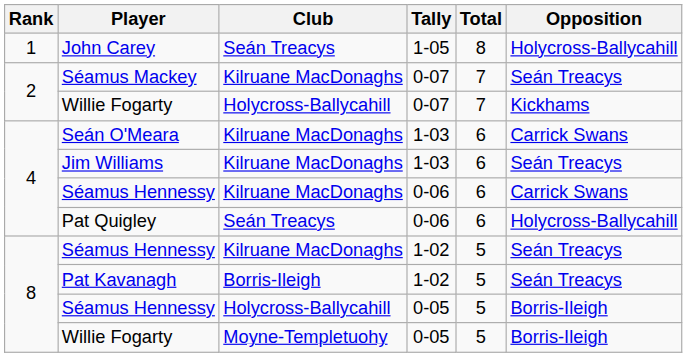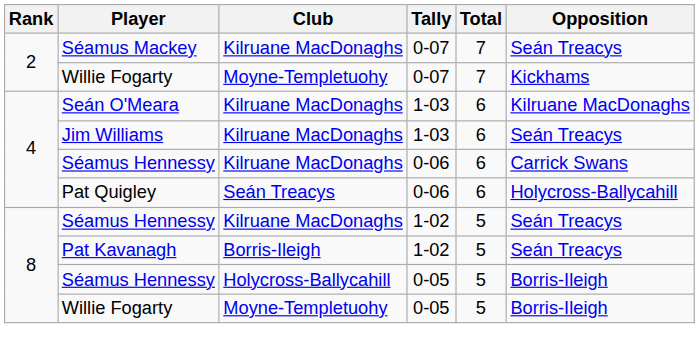- row: 1 | John Carey | Seán Treacys | 1-05 | 8 | Holycross-Ballycahill
Willie Fogarty / 0-07 | Club: Holycross-Ballycahill -> Moyne-Templetuohy
Seán O'Meara | Opposition: Carrick Swans -> Kilruane MacDonaghs
